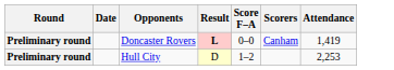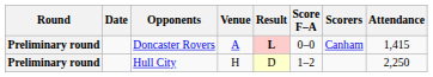+ column: Venue | A | H
Doncaster Rovers | Attendance: 1,419 -> 1,415
Hull City | Attendance: 2,253 -> 2,250
